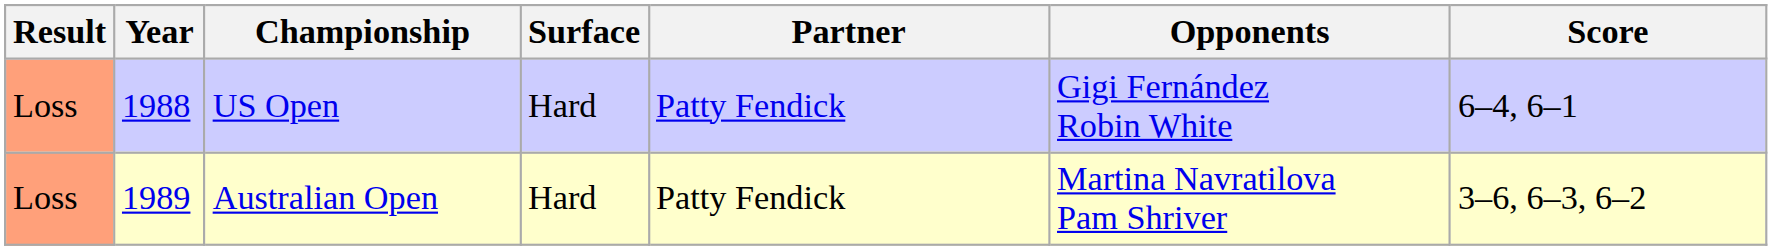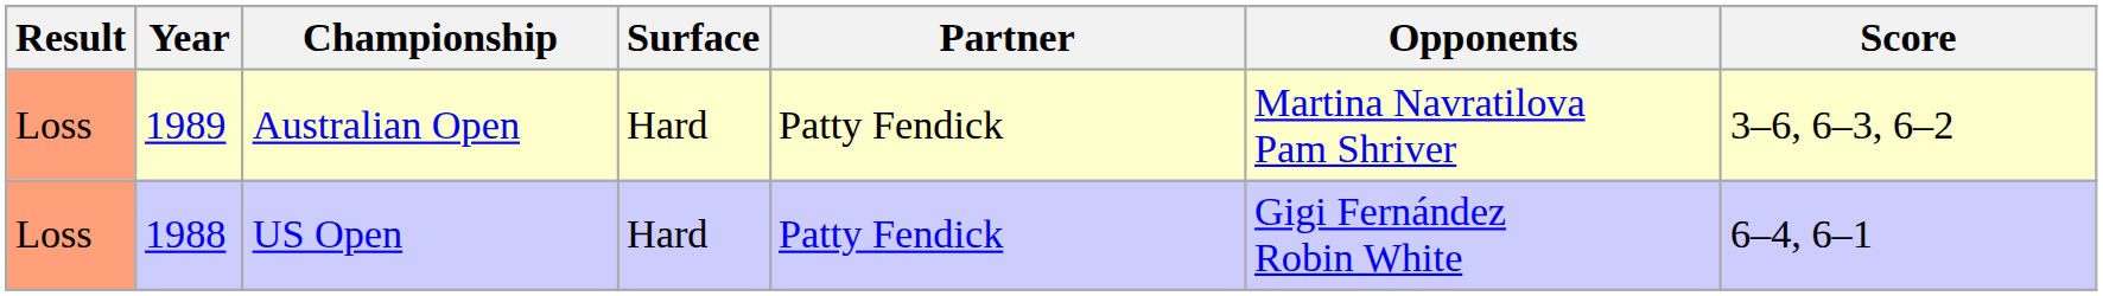rows swapped: US Open <-> Australian Open
